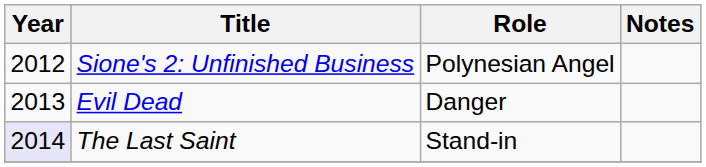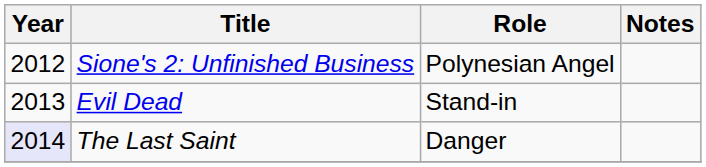Evil Dead | Role: Danger -> Stand-in
The Last Saint | Role: Stand-in -> Danger
